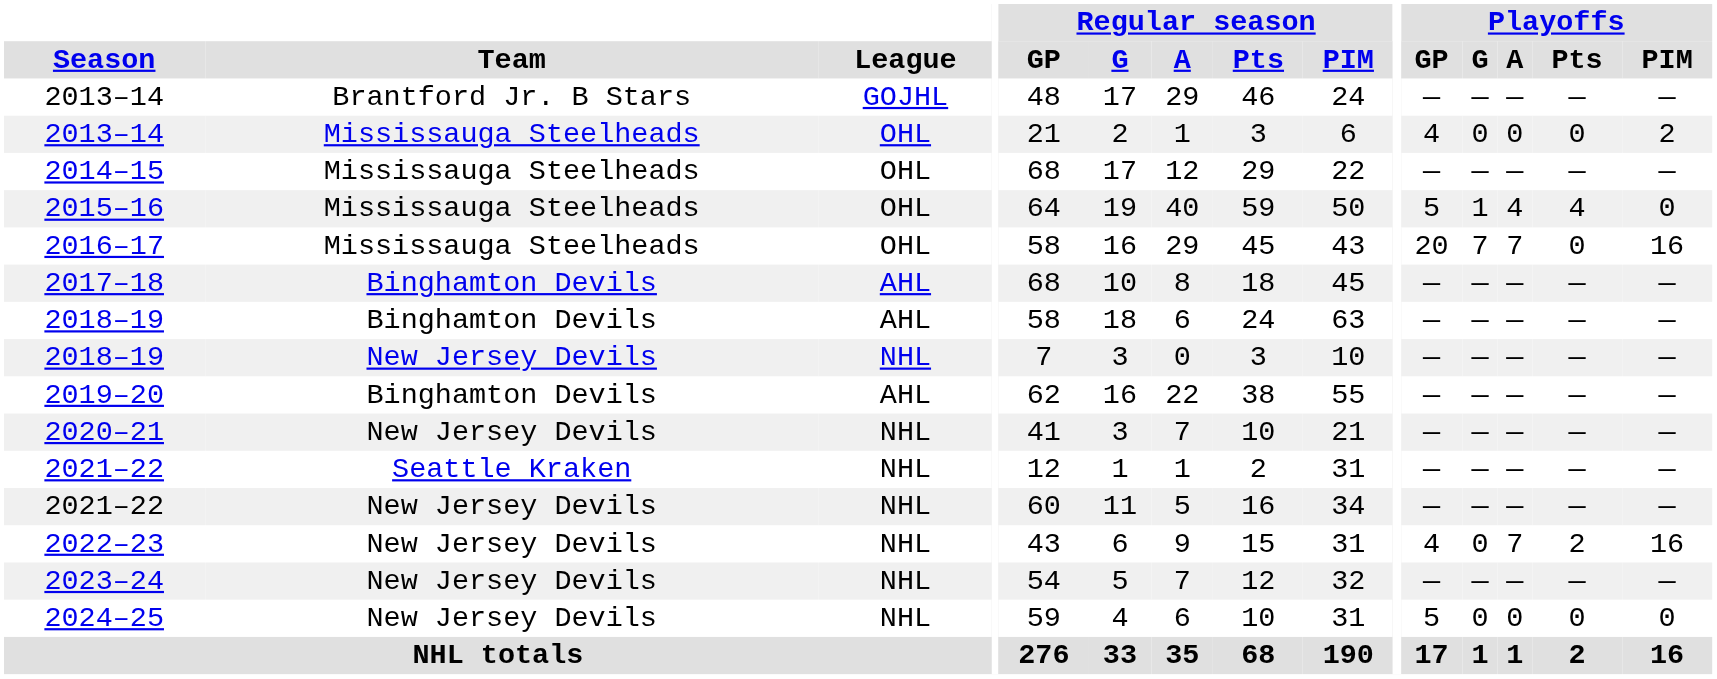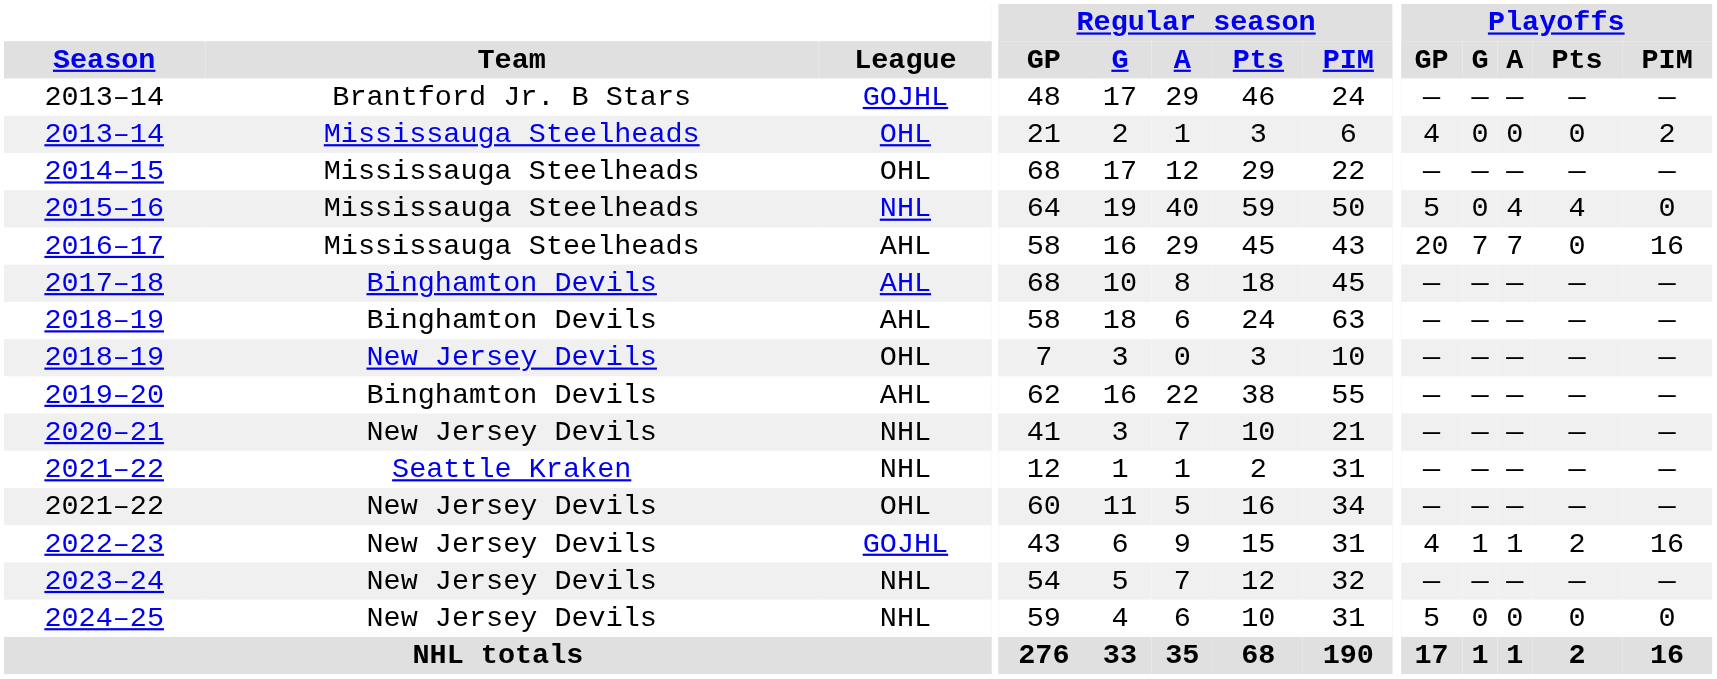2015–16 | League: OHL -> NHL
2015–16 | Playoffs / G: 1 -> 0
2016–17 | League: OHL -> AHL
2018–19 / New Jersey Devils | League: NHL -> OHL
2021–22 / New Jersey Devils | League: NHL -> OHL
2022–23 | League: NHL -> GOJHL
2022–23 | Playoffs / G: 0 -> 1
2022–23 | Playoffs / A: 7 -> 1
